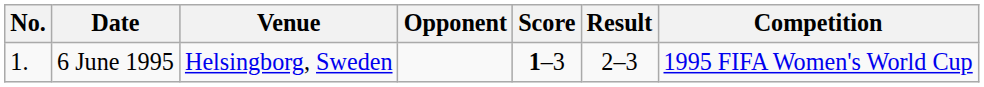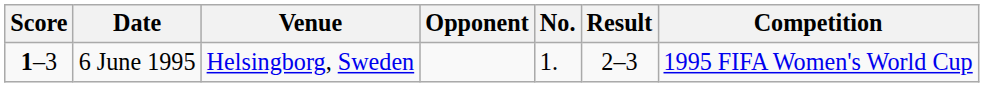columns swapped: No. <-> Score
